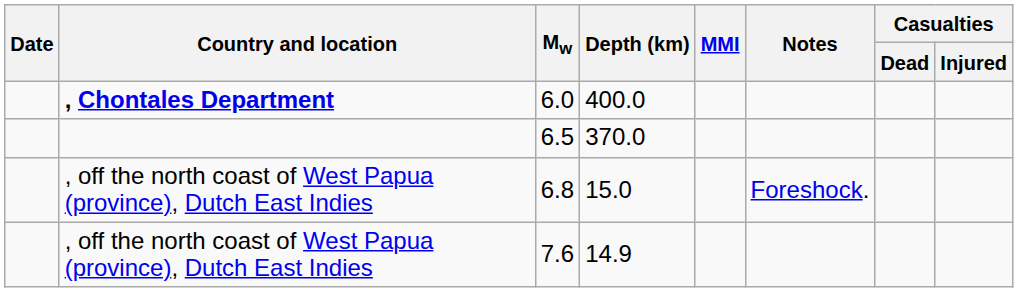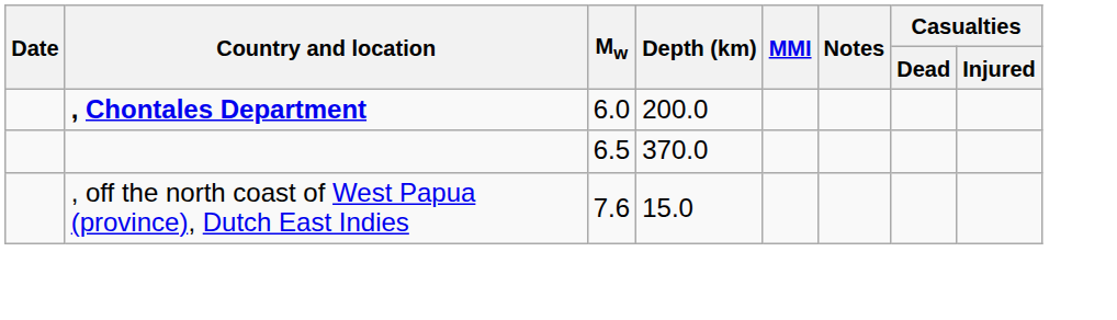6.0 | Depth (km): 400.0 -> 200.0
- row: , off the north coast of West Papua (province), Dutch East Indies | 6.8 | 15.0 | Foreshock.
7.6 | Depth (km): 14.9 -> 15.0
